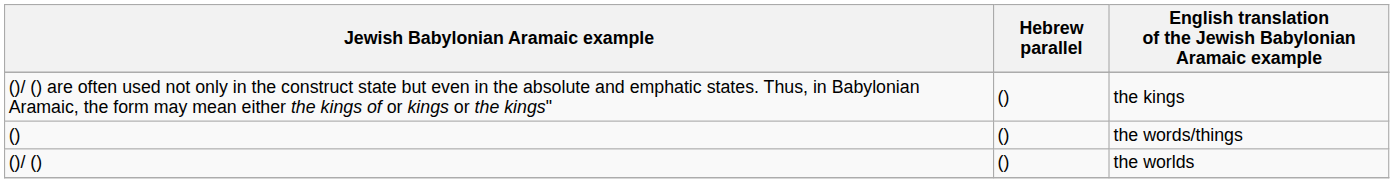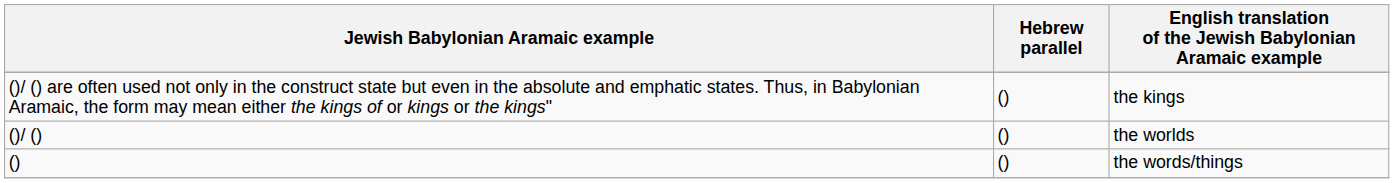rows swapped: the worlds <-> the words/things
